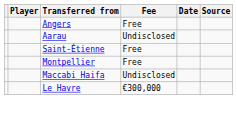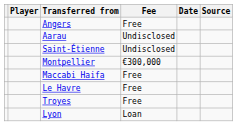Saint-Étienne | Fee: Free -> Undisclosed
Montpellier | Fee: Free -> €300,000
Maccabi Haifa | Fee: Undisclosed -> Free
Le Havre | Fee: €300,000 -> Free
+ row: Troyes | Free
+ row: Lyon | Loan
